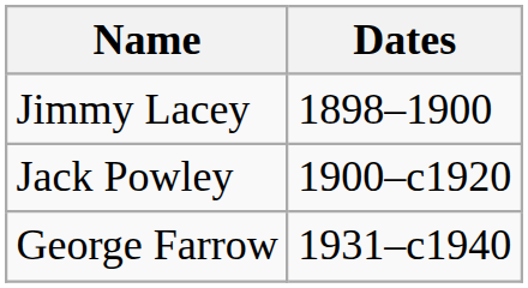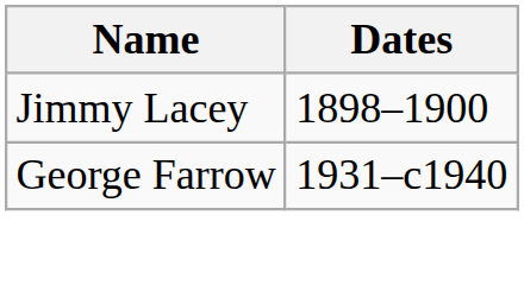- row: Jack Powley | 1900–c1920
